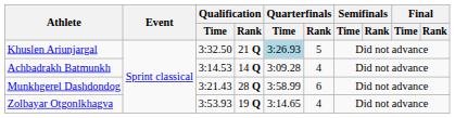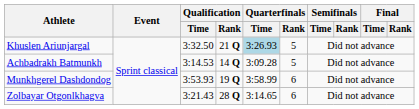Achbadrakh Batmunkh | Quarterfinals / Rank: 4 -> 5
Munkhgerel Dashdondog | Qualification / Time: 3:21.43 -> 3:53.93
Munkhgerel Dashdondog | Qualification / Rank: 28 Q -> 19 Q
Zolbayar Otgonlkhagva | Qualification / Time: 3:53.93 -> 3:21.43
Zolbayar Otgonlkhagva | Qualification / Rank: 19 Q -> 28 Q
Zolbayar Otgonlkhagva | Quarterfinals / Rank: 4 -> 6
